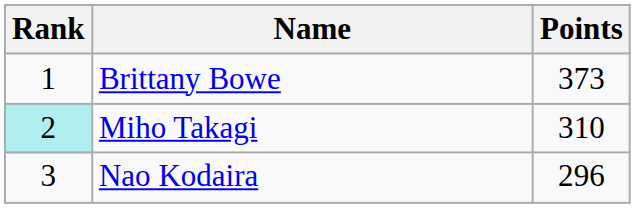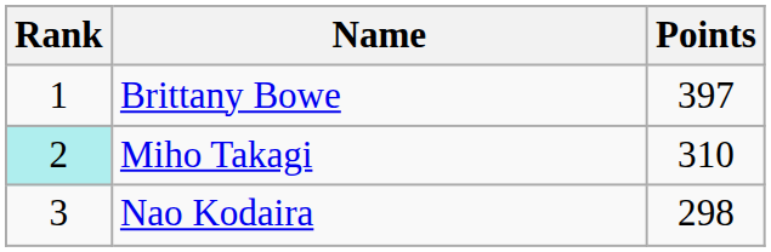Brittany Bowe | Points: 373 -> 397
Nao Kodaira | Points: 296 -> 298
